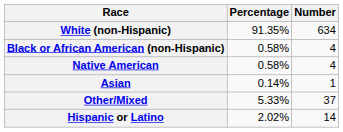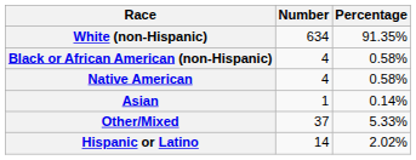columns swapped: Number <-> Percentage
